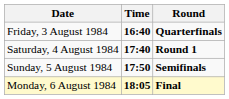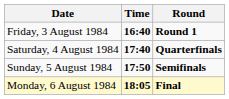Friday, 3 August 1984 | Round: Quarterfinals -> Round 1
Saturday, 4 August 1984 | Round: Round 1 -> Quarterfinals
